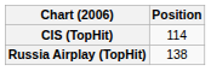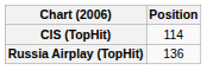Russia Airplay (TopHit) | Position: 138 -> 136
